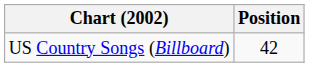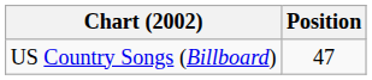US Country Songs (Billboard) | Position: 42 -> 47
